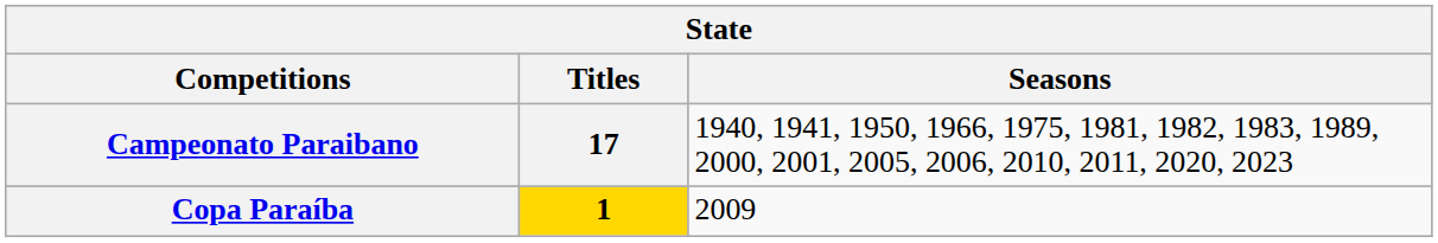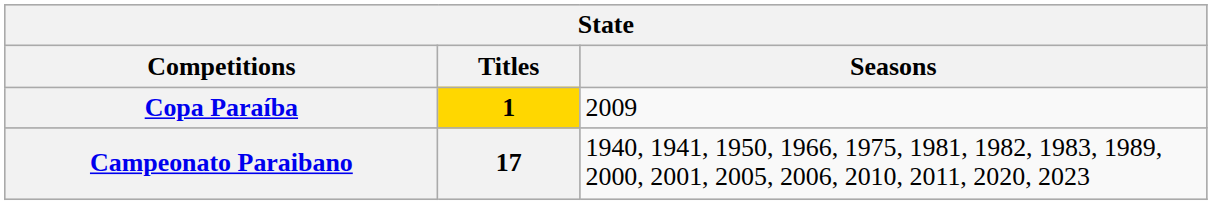rows swapped: Campeonato Paraibano <-> Copa Paraíba
